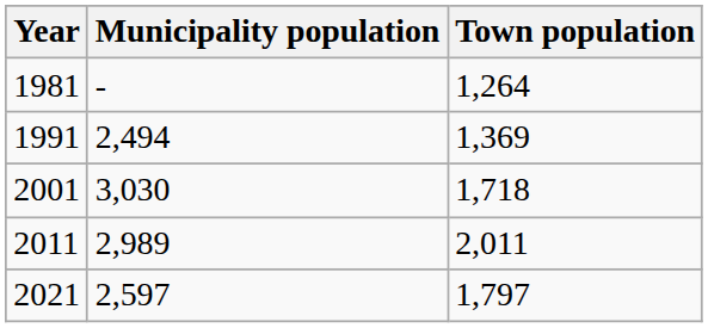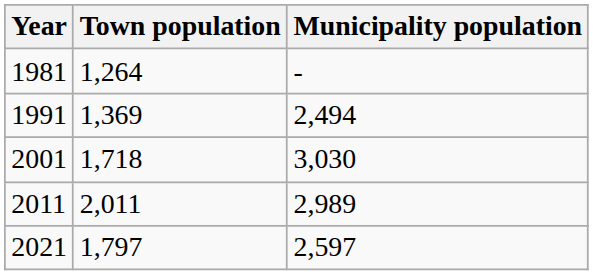columns swapped: Town population <-> Municipality population
